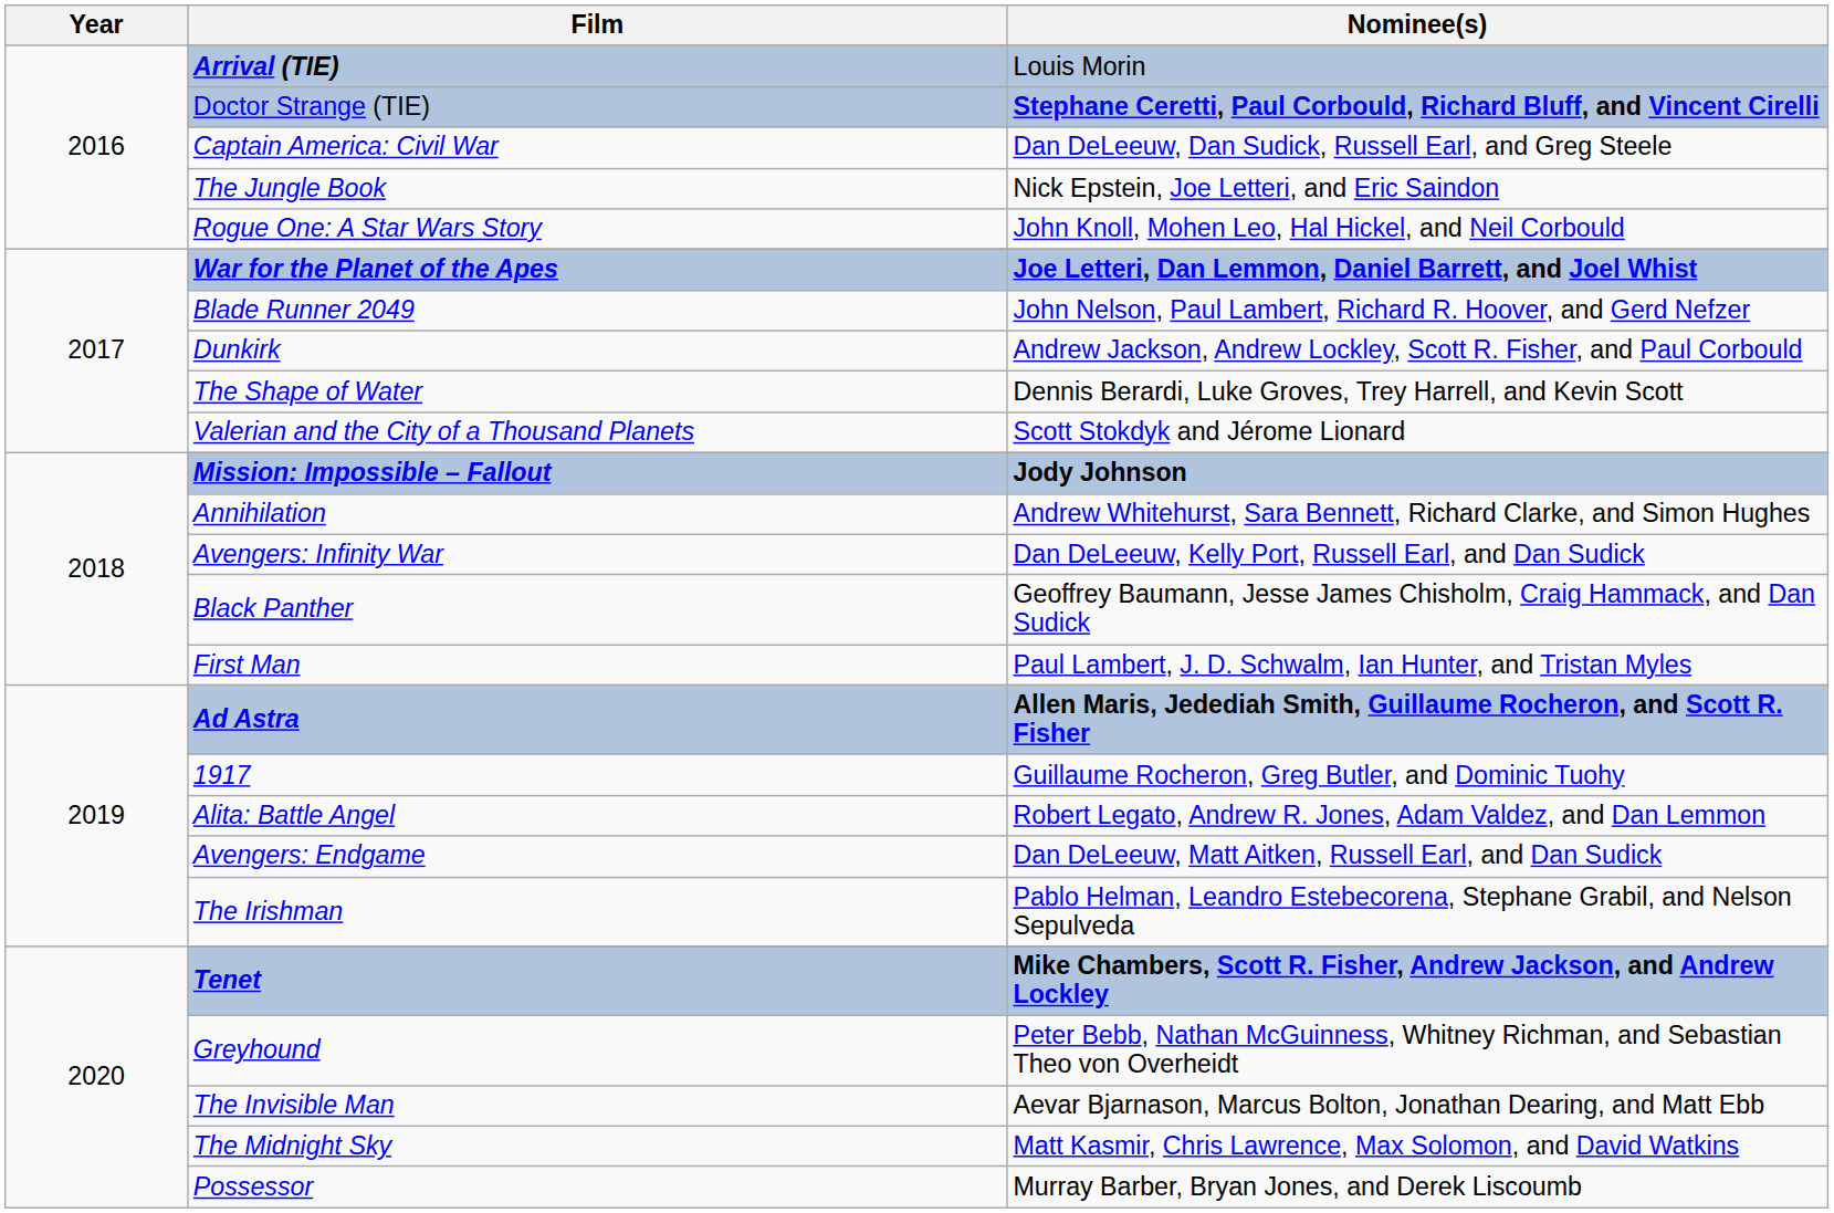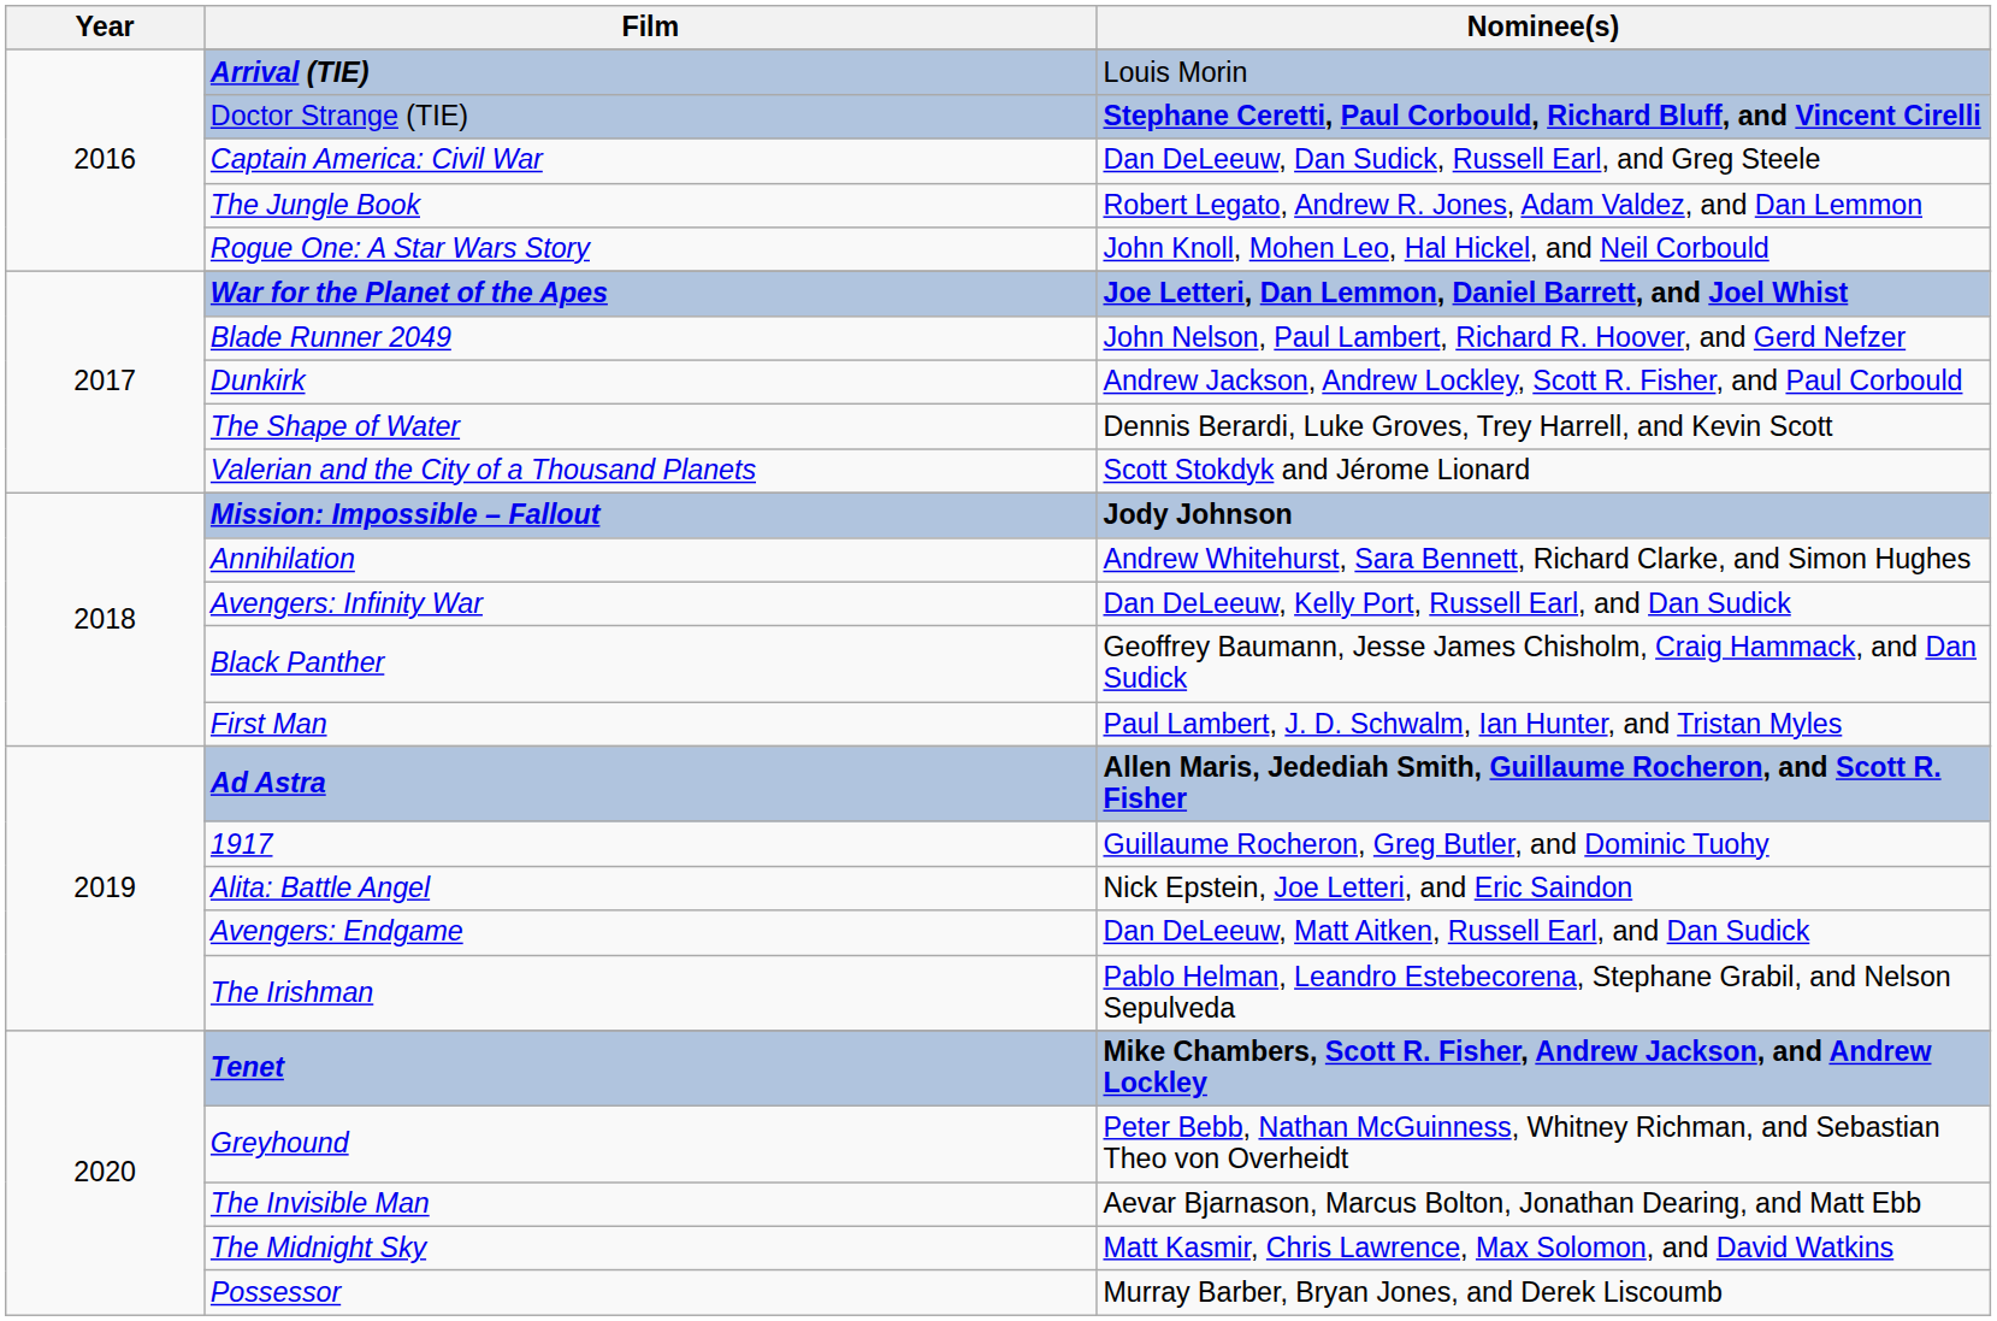The Jungle Book | Nominee(s): Nick Epstein, Joe Letteri, and Eric Saindon -> Robert Legato, Andrew R. Jones, Adam Valdez, and Dan Lemmon
Alita: Battle Angel | Nominee(s): Robert Legato, Andrew R. Jones, Adam Valdez, and Dan Lemmon -> Nick Epstein, Joe Letteri, and Eric Saindon
